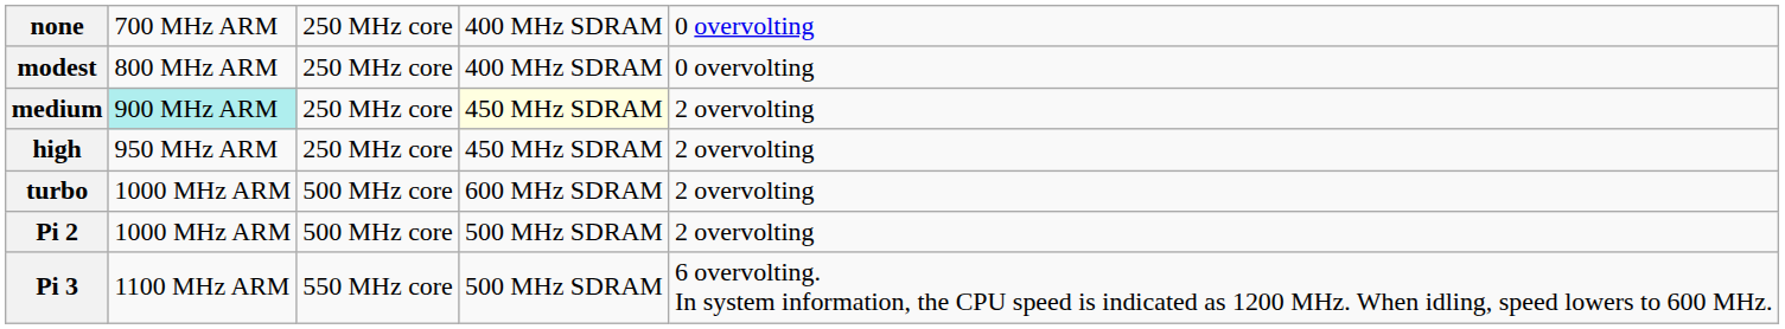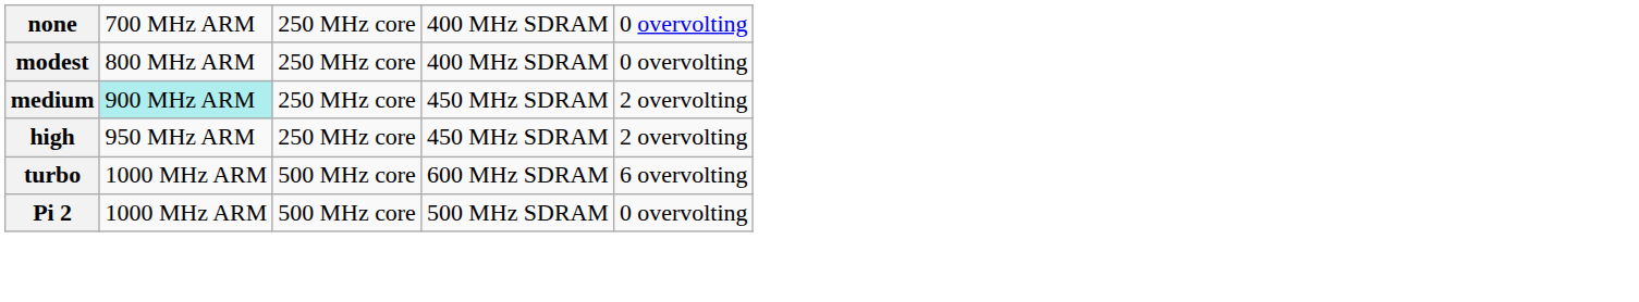medium | column 4: lightyellow background -> no background
turbo | column 5: 2 overvolting -> 6 overvolting
Pi 2 | column 5: 2 overvolting -> 0 overvolting
- row: Pi 3 | 1100 MHz ARM | 550 MHz core | 500 MHz SDRAM | 6 overvolting. In system information, the CPU speed is indicated as 1200 MHz. When idling, speed lowers to 600 MHz.
